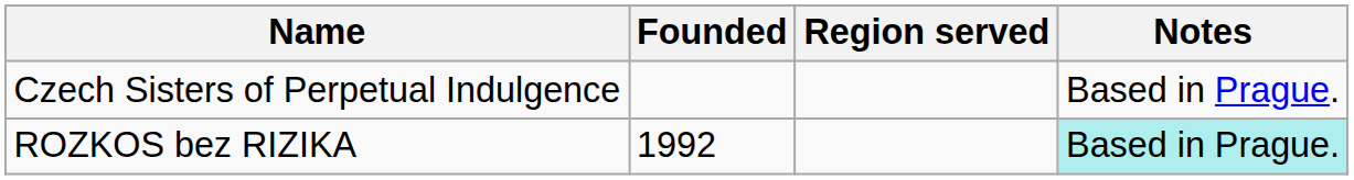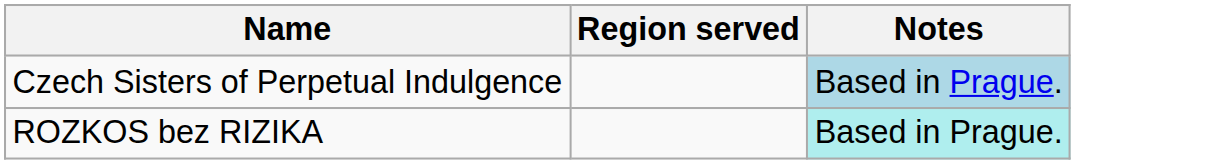- column: Founded | 1992
Czech Sisters of Perpetual Indulgence | Notes: no background -> lightblue background
